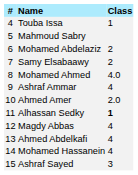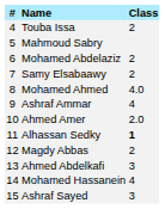Touba Issa | Class: 1 -> 2
Magdy Abbas | Class: 4 -> 2
Ahmed Abdelkafi | Class: 4 -> 3
